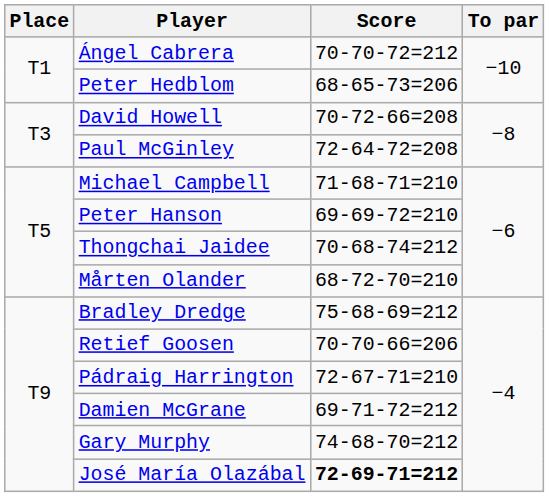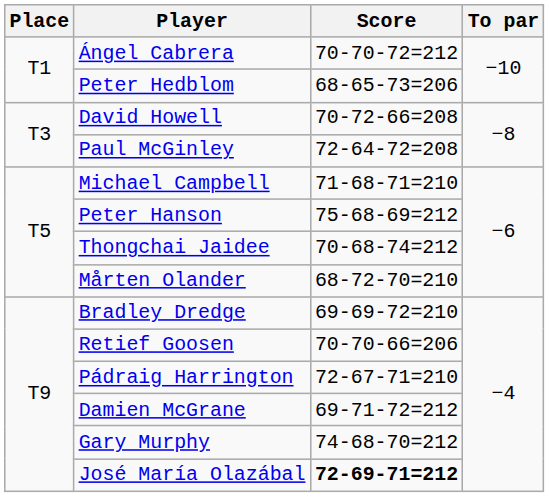Peter Hanson | Score: 69-69-72=210 -> 75-68-69=212
Bradley Dredge | Score: 75-68-69=212 -> 69-69-72=210
